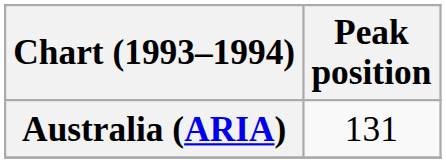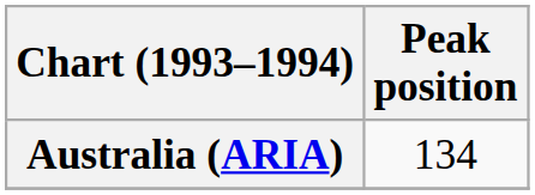Australia (ARIA) | Peak position: 131 -> 134
